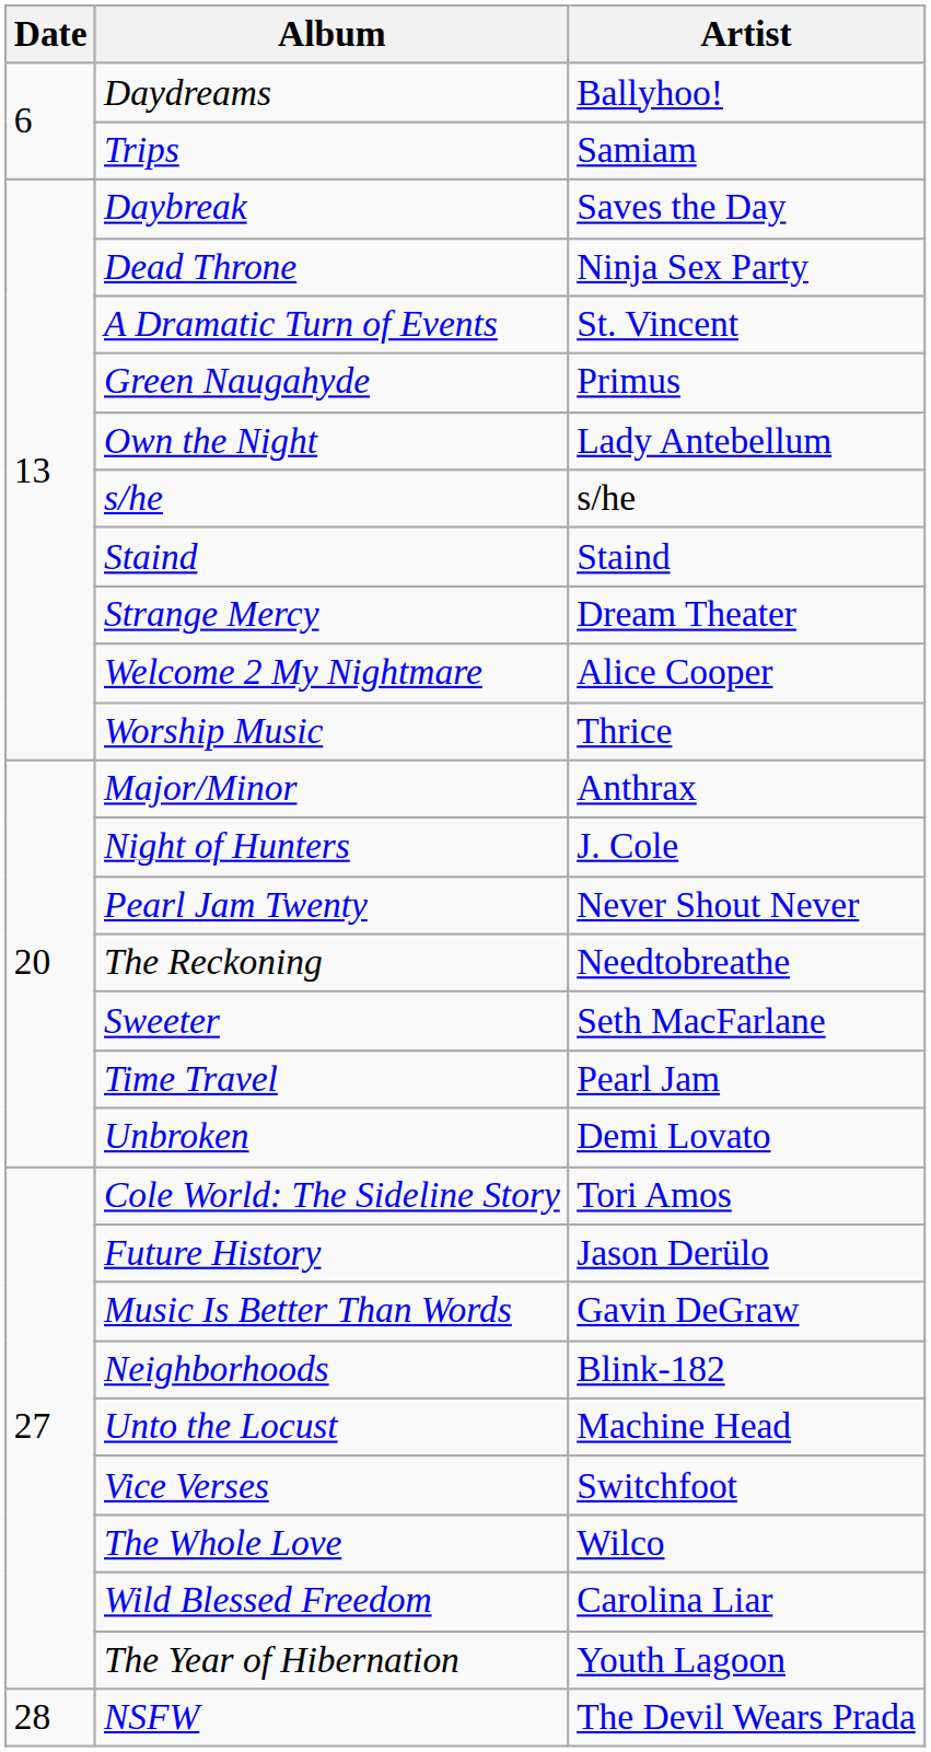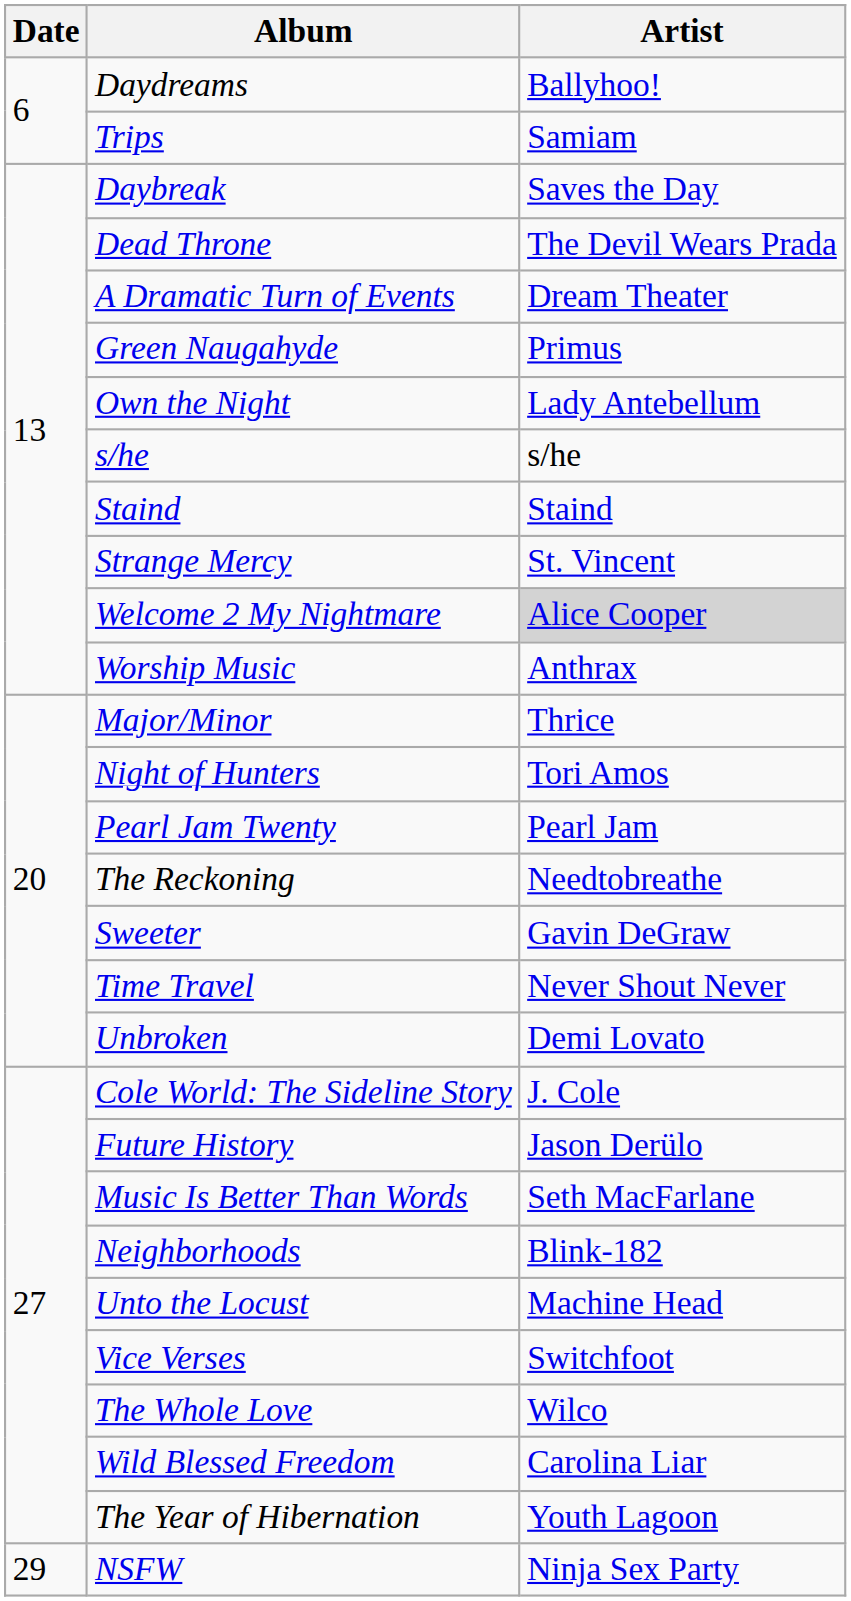Dead Throne | Artist: Ninja Sex Party -> The Devil Wears Prada
A Dramatic Turn of Events | Artist: St. Vincent -> Dream Theater
Strange Mercy | Artist: Dream Theater -> St. Vincent
Welcome 2 My Nightmare | Artist: no background -> lightgrey background
Worship Music | Artist: Thrice -> Anthrax
Major/Minor | Artist: Anthrax -> Thrice
Night of Hunters | Artist: J. Cole -> Tori Amos
Pearl Jam Twenty | Artist: Never Shout Never -> Pearl Jam
Sweeter | Artist: Seth MacFarlane -> Gavin DeGraw
Time Travel | Artist: Pearl Jam -> Never Shout Never
Cole World: The Sideline Story | Artist: Tori Amos -> J. Cole
Music Is Better Than Words | Artist: Gavin DeGraw -> Seth MacFarlane
NSFW | Date: 28 -> 29
NSFW | Artist: The Devil Wears Prada -> Ninja Sex Party
